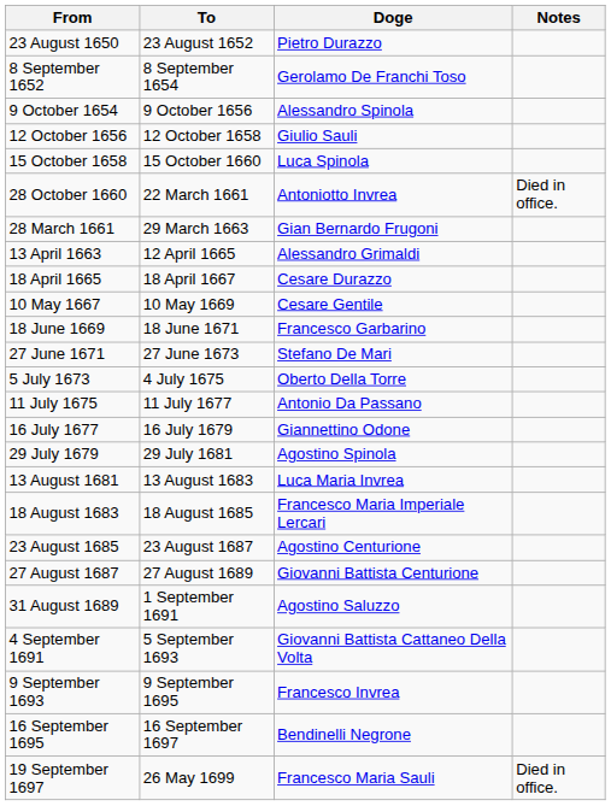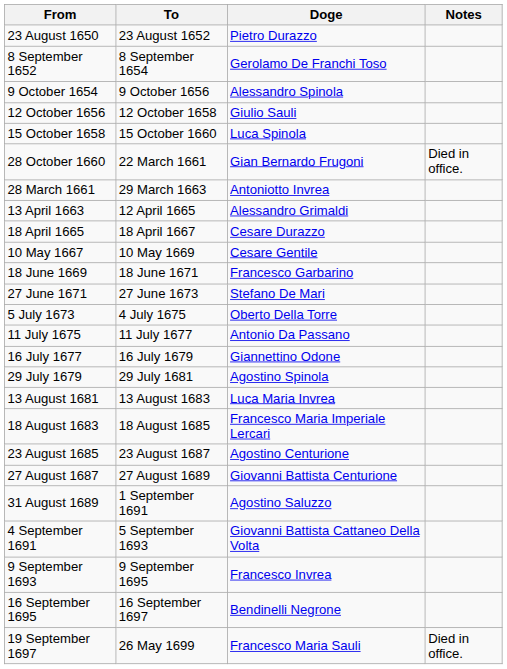28 October 1660 | Doge: Antoniotto Invrea -> Gian Bernardo Frugoni
28 March 1661 | Doge: Gian Bernardo Frugoni -> Antoniotto Invrea
